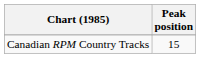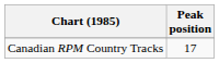Canadian RPM Country Tracks | Peak position: 15 -> 17
